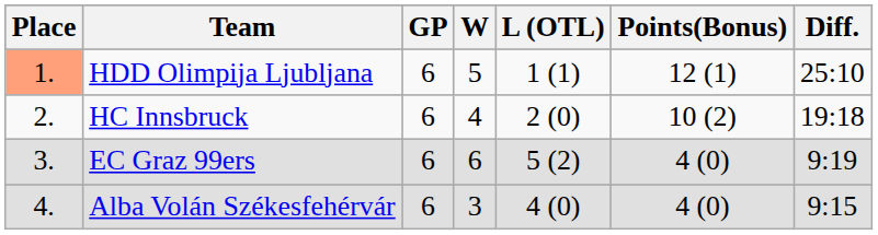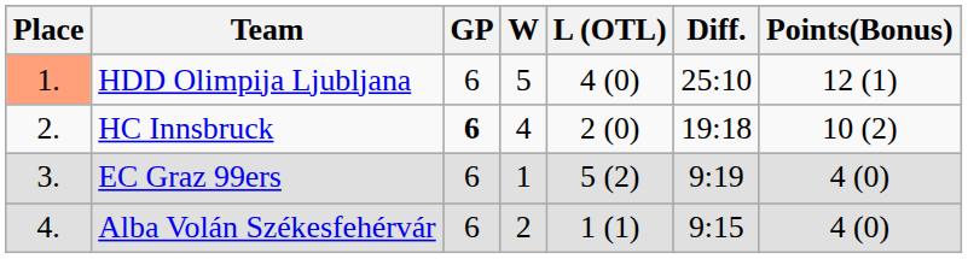columns swapped: Diff. <-> Points(Bonus)
HDD Olimpija Ljubljana | L (OTL): 1 (1) -> 4 (0)
HC Innsbruck | GP: normal -> bold
EC Graz 99ers | W: 6 -> 1
Alba Volán Székesfehérvár | W: 3 -> 2
Alba Volán Székesfehérvár | L (OTL): 4 (0) -> 1 (1)
